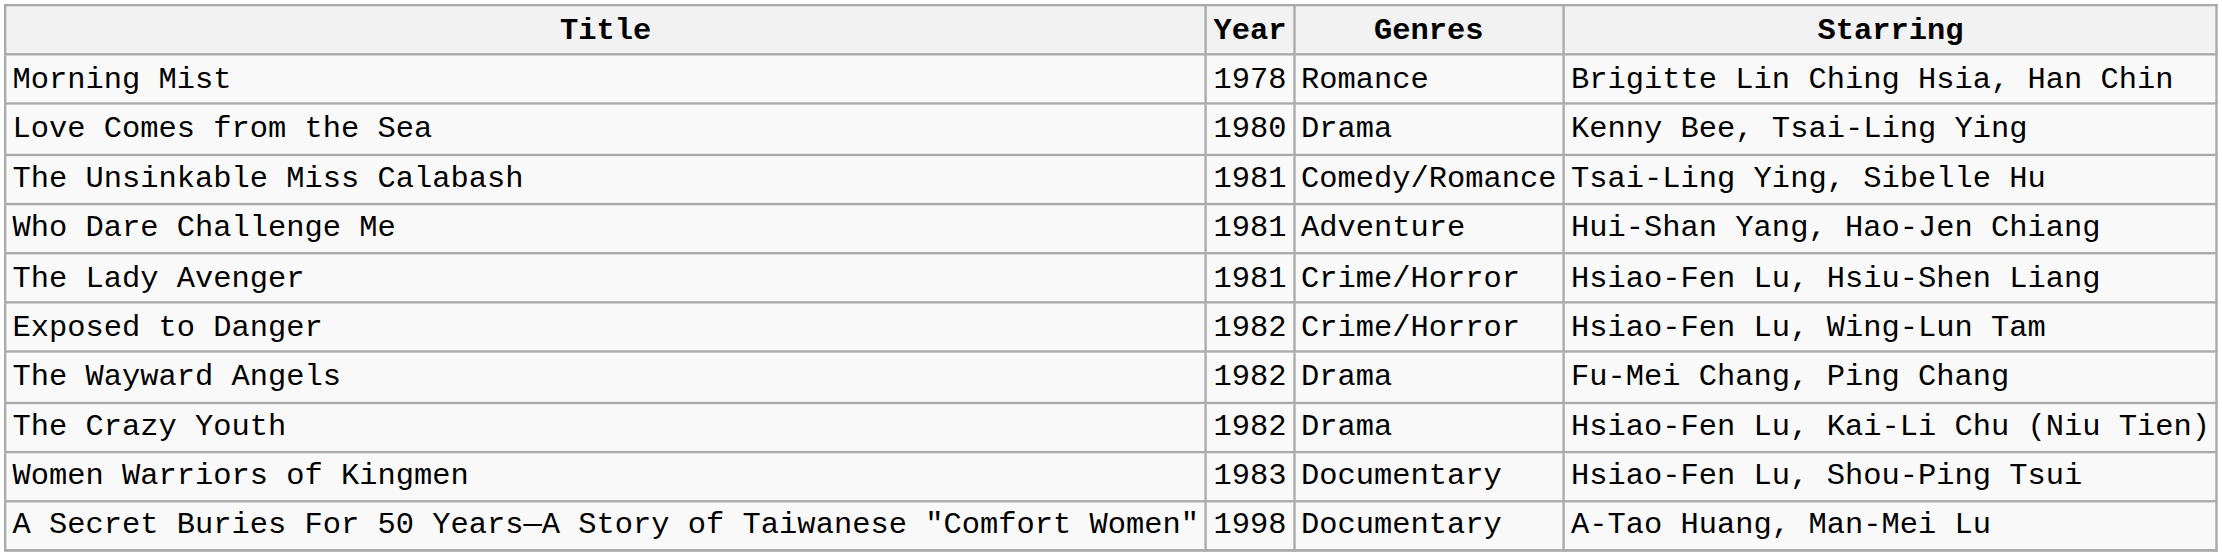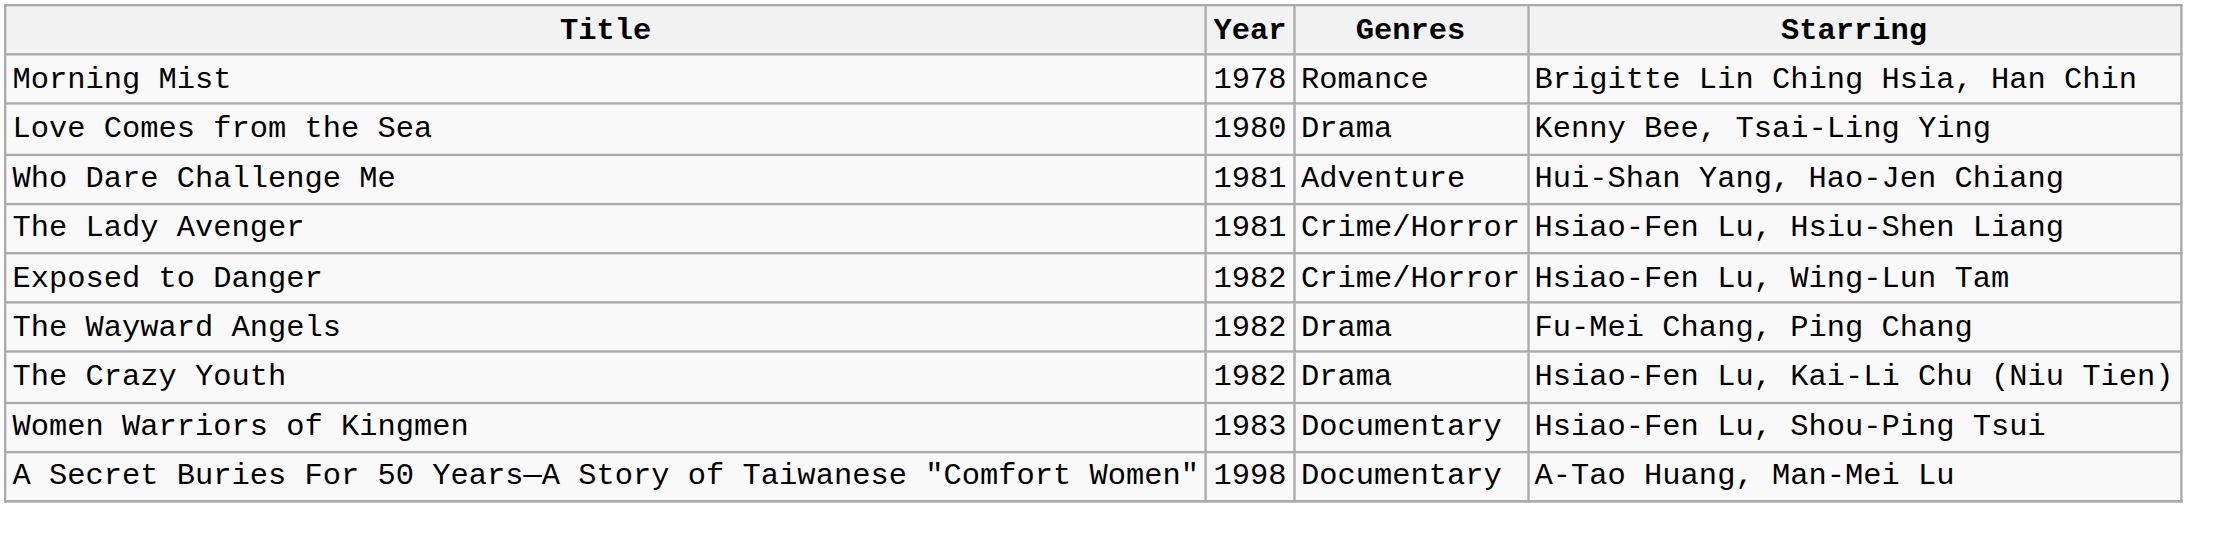- row: The Unsinkable Miss Calabash | 1981 | Comedy/Romance | Tsai-Ling Ying, Sibelle Hu
